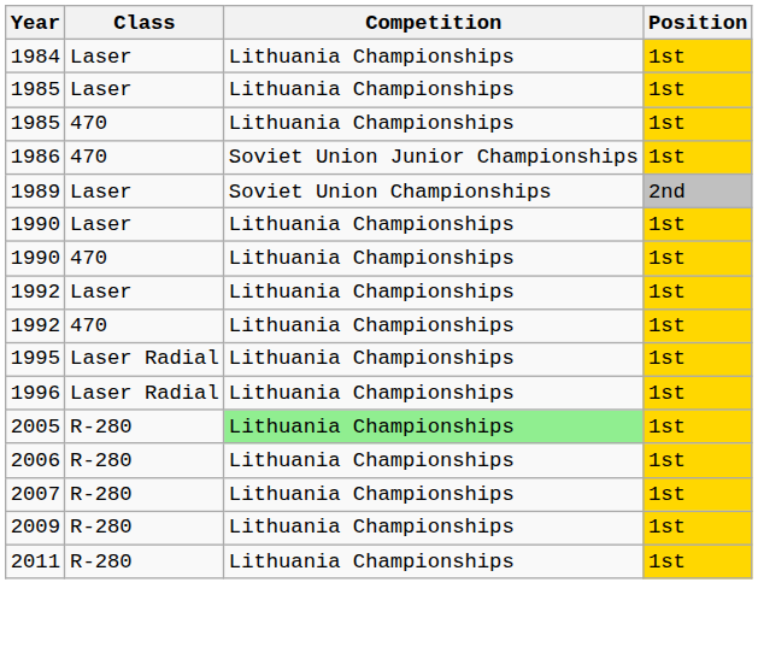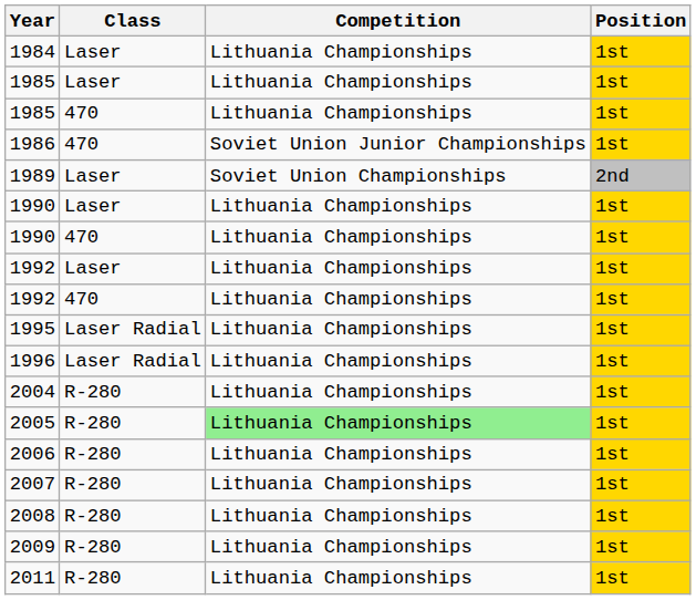+ row: 2004 | R-280 | Lithuania Championships | 1st
+ row: 2008 | R-280 | Lithuania Championships | 1st
